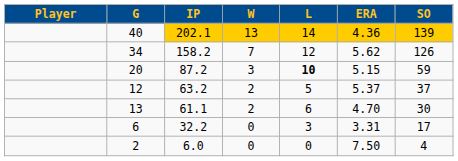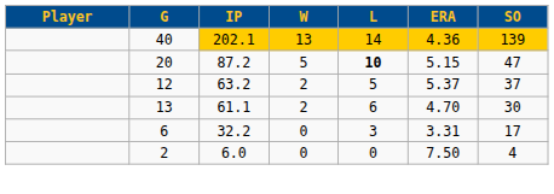- row: 34 | 158.2 | 7 | 12 | 5.62 | 126
20 | W: 3 -> 5
20 | SO: 59 -> 47
